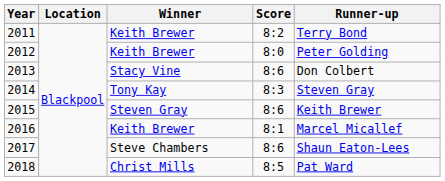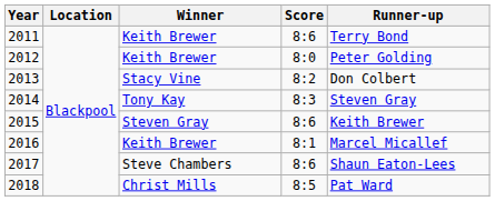2011 | Score: 8:2 -> 8:6
2013 | Score: 8:6 -> 8:2
